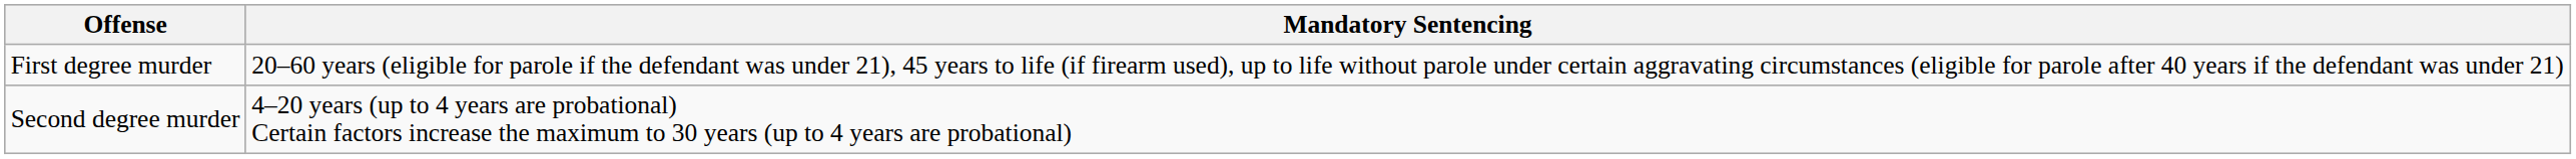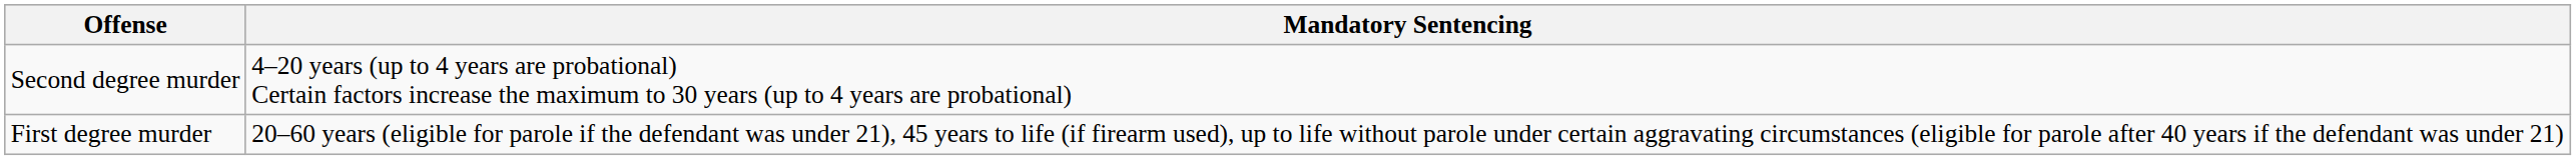rows swapped: Second degree murder <-> First degree murder
